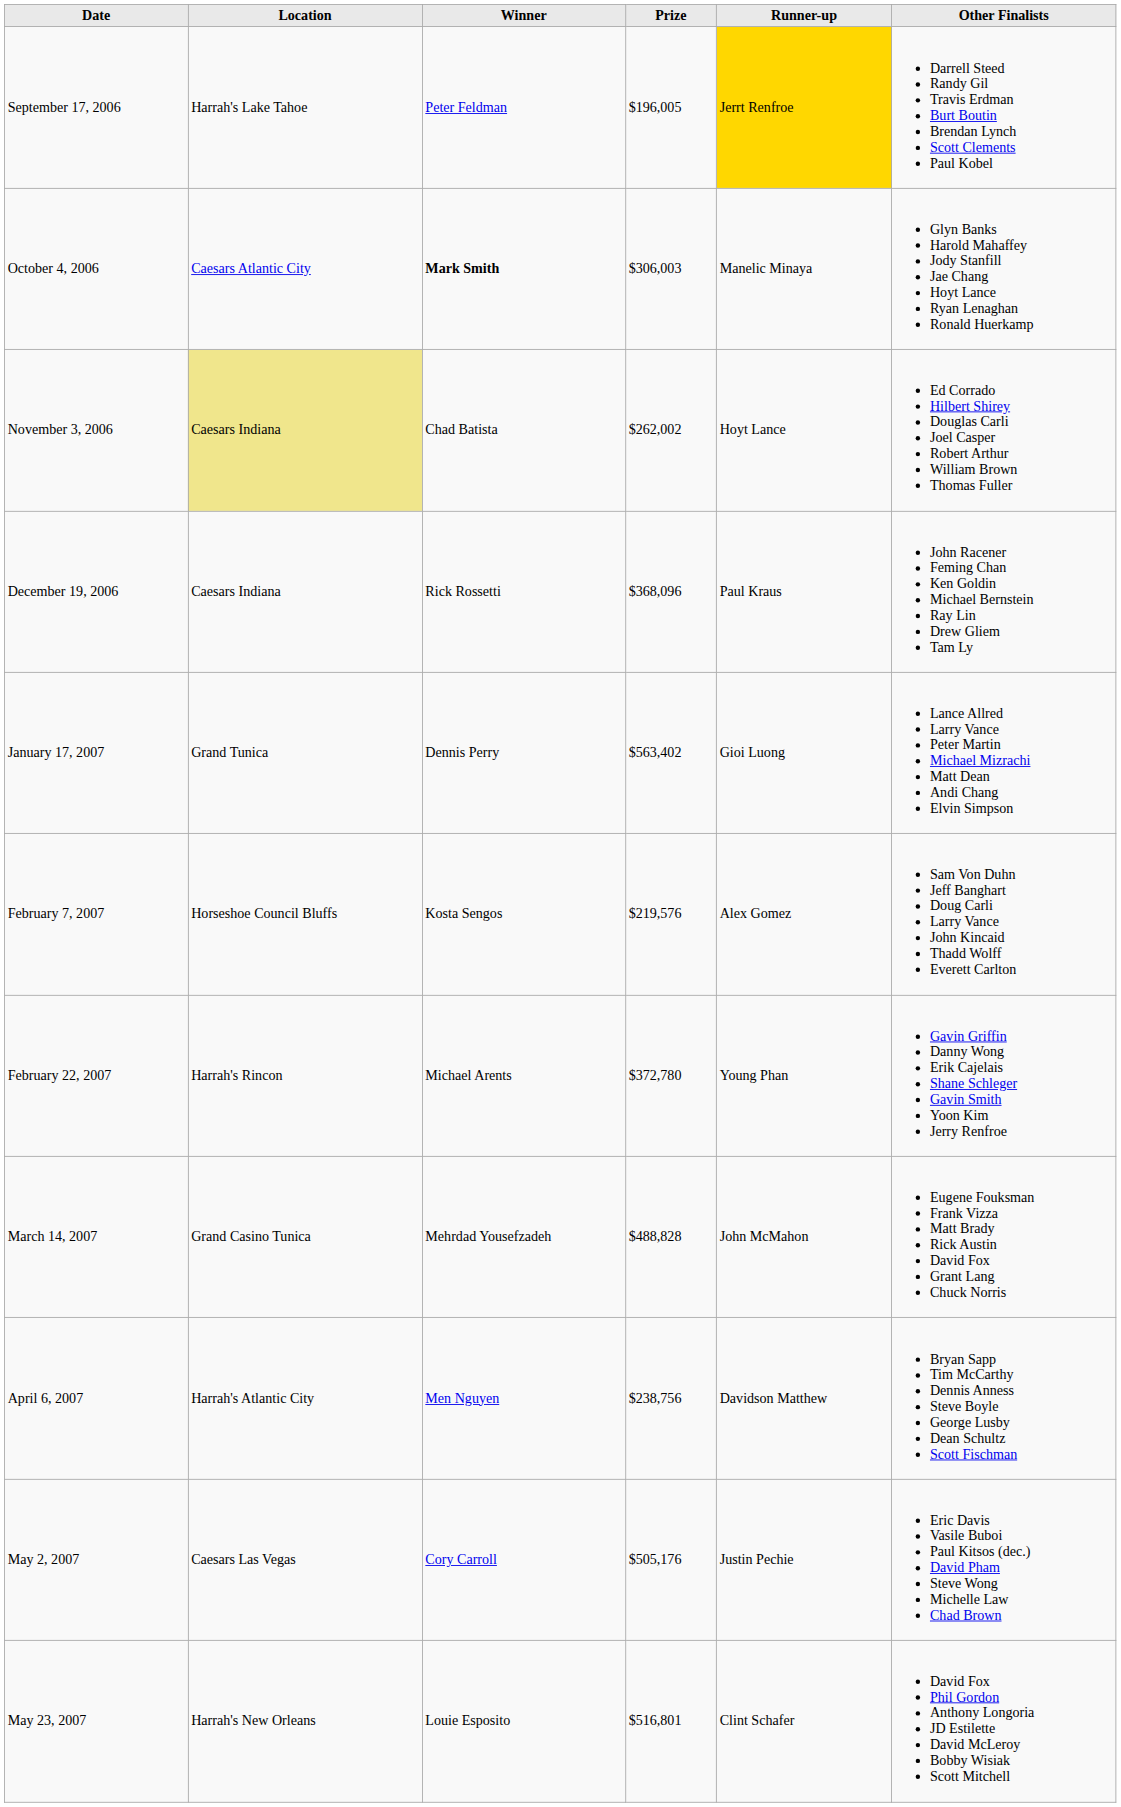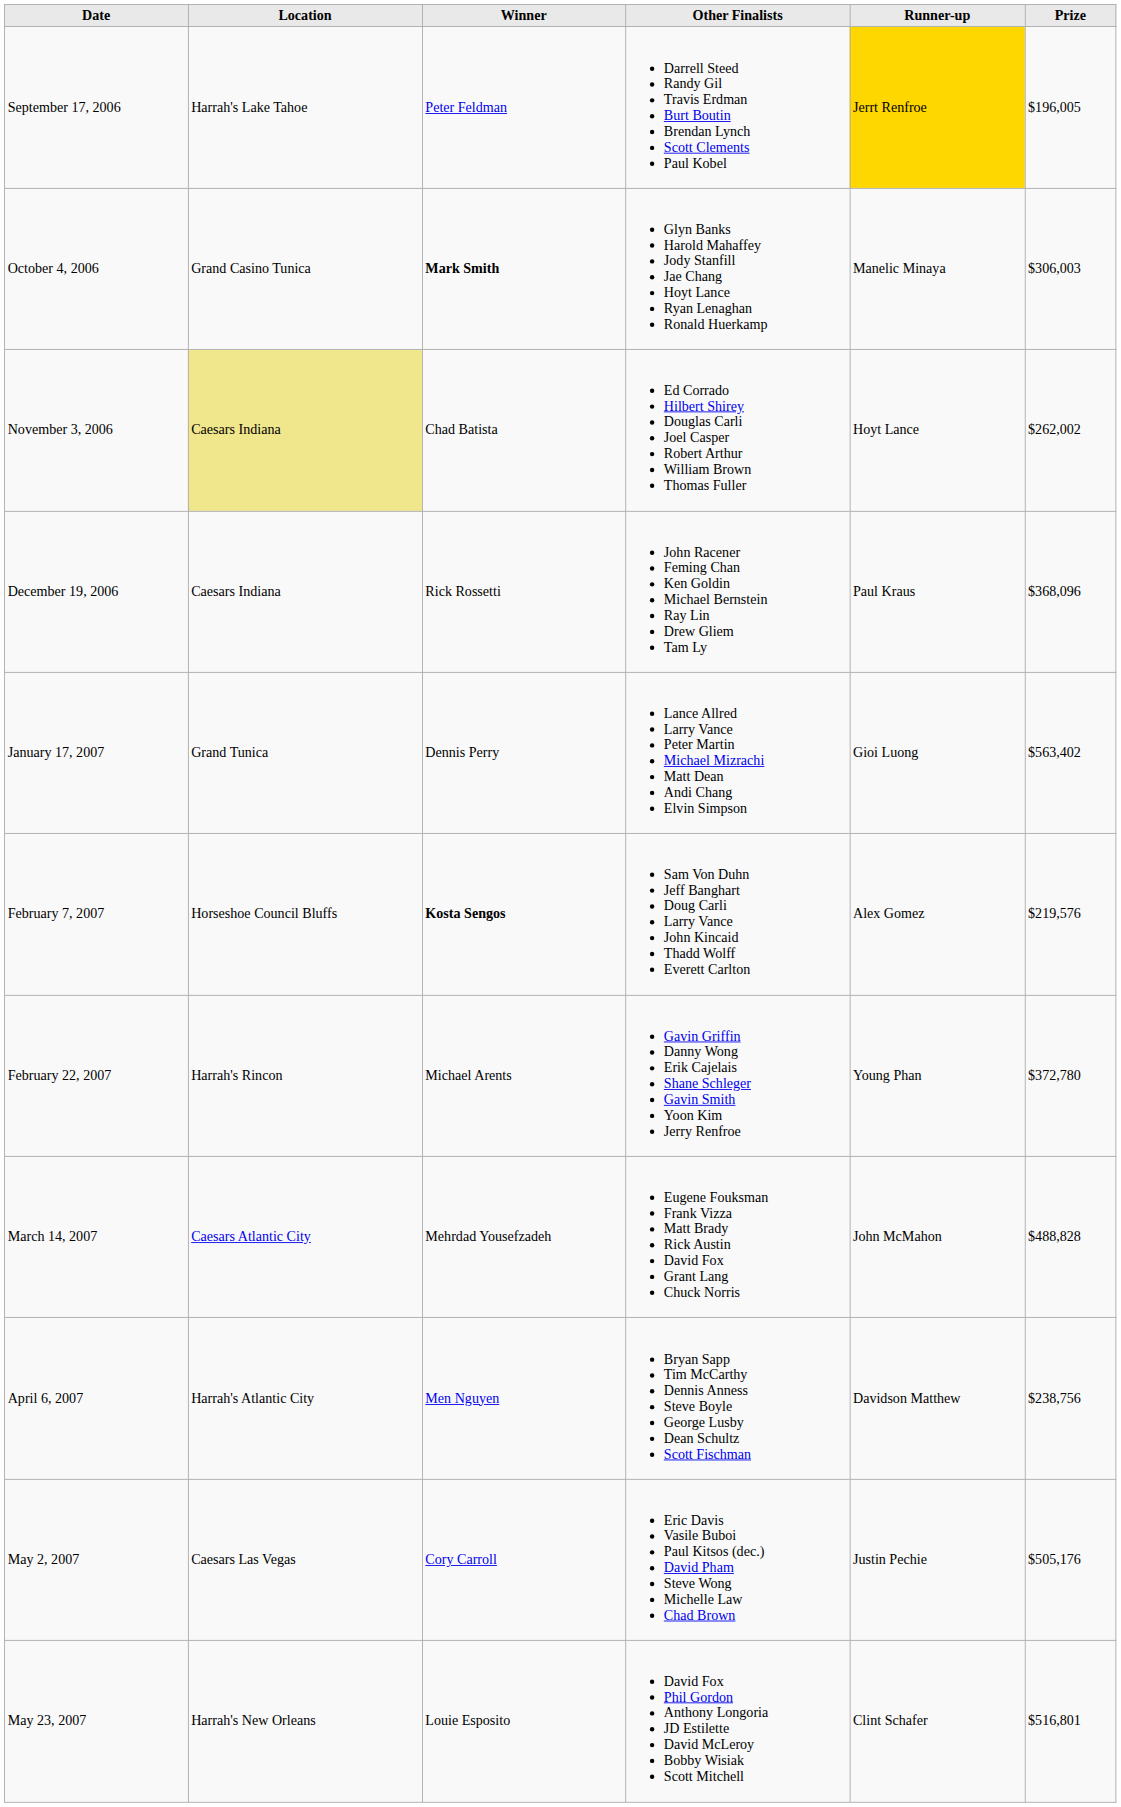columns swapped: Prize <-> Other Finalists
October 4, 2006 | Location: Caesars Atlantic City -> Grand Casino Tunica
February 7, 2007 | Winner: normal -> bold
March 14, 2007 | Location: Grand Casino Tunica -> Caesars Atlantic City
